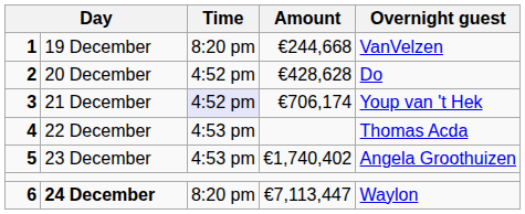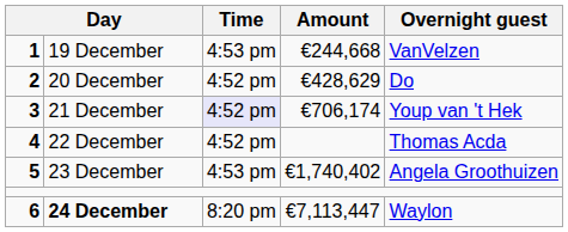19 December | Time: 8:20 pm -> 4:53 pm
20 December | Amount: €428,628 -> €428,629
22 December | Time: 4:53 pm -> 4:52 pm
